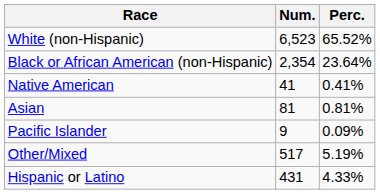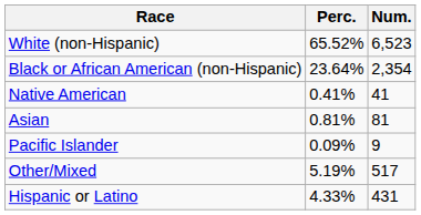columns swapped: Num. <-> Perc.
